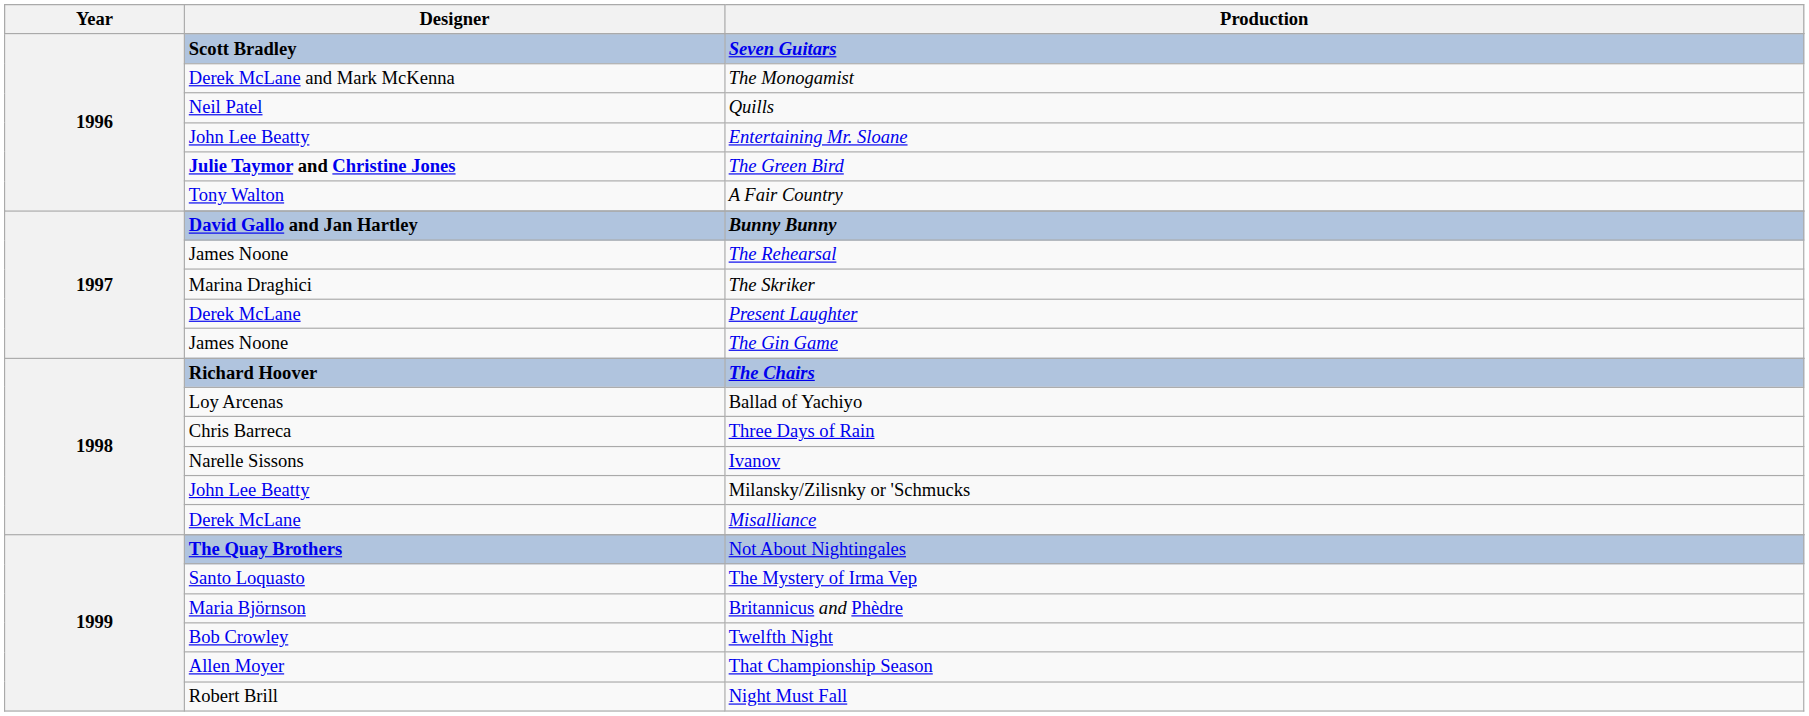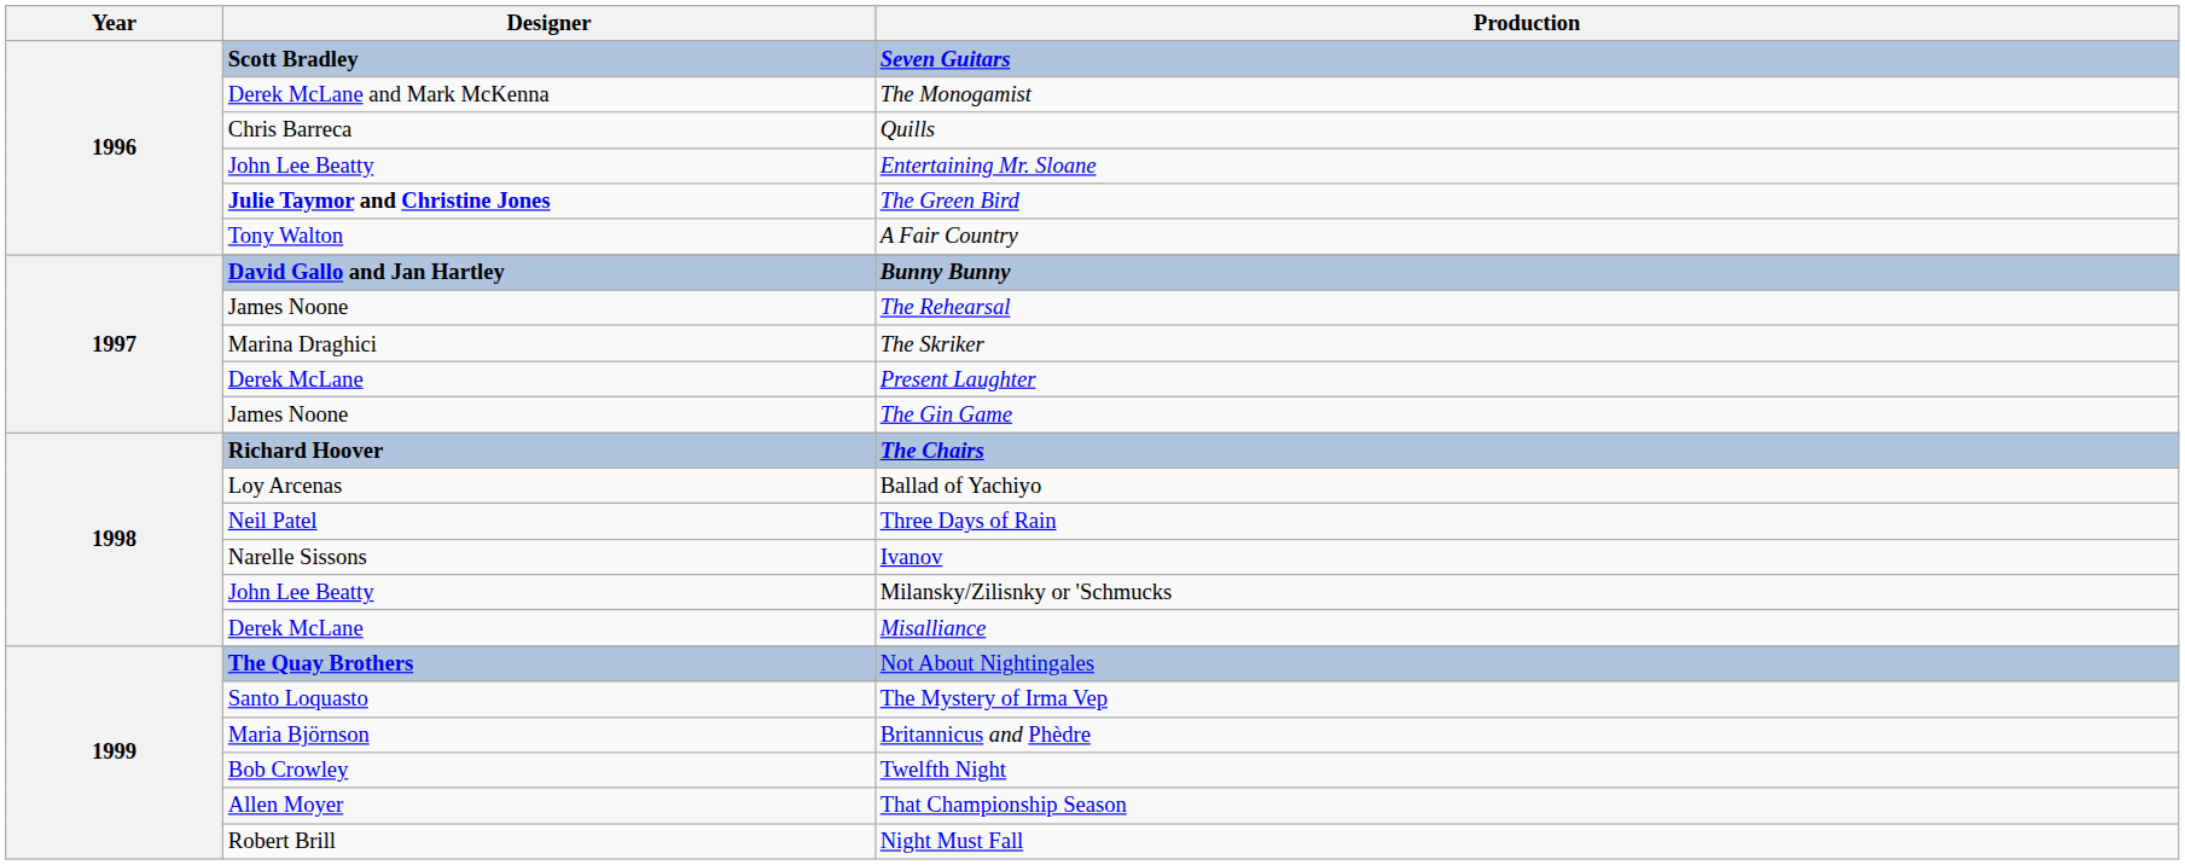Quills | Designer: Neil Patel -> Chris Barreca
Three Days of Rain | Designer: Chris Barreca -> Neil Patel
